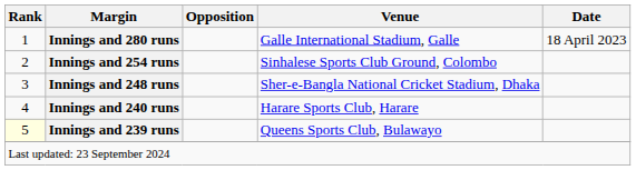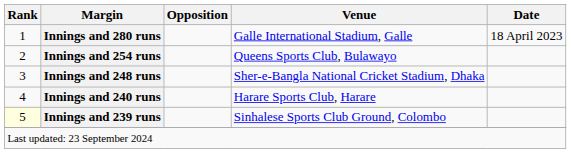Innings and 254 runs | Venue: Sinhalese Sports Club Ground, Colombo -> Queens Sports Club, Bulawayo
Innings and 239 runs | Venue: Queens Sports Club, Bulawayo -> Sinhalese Sports Club Ground, Colombo
